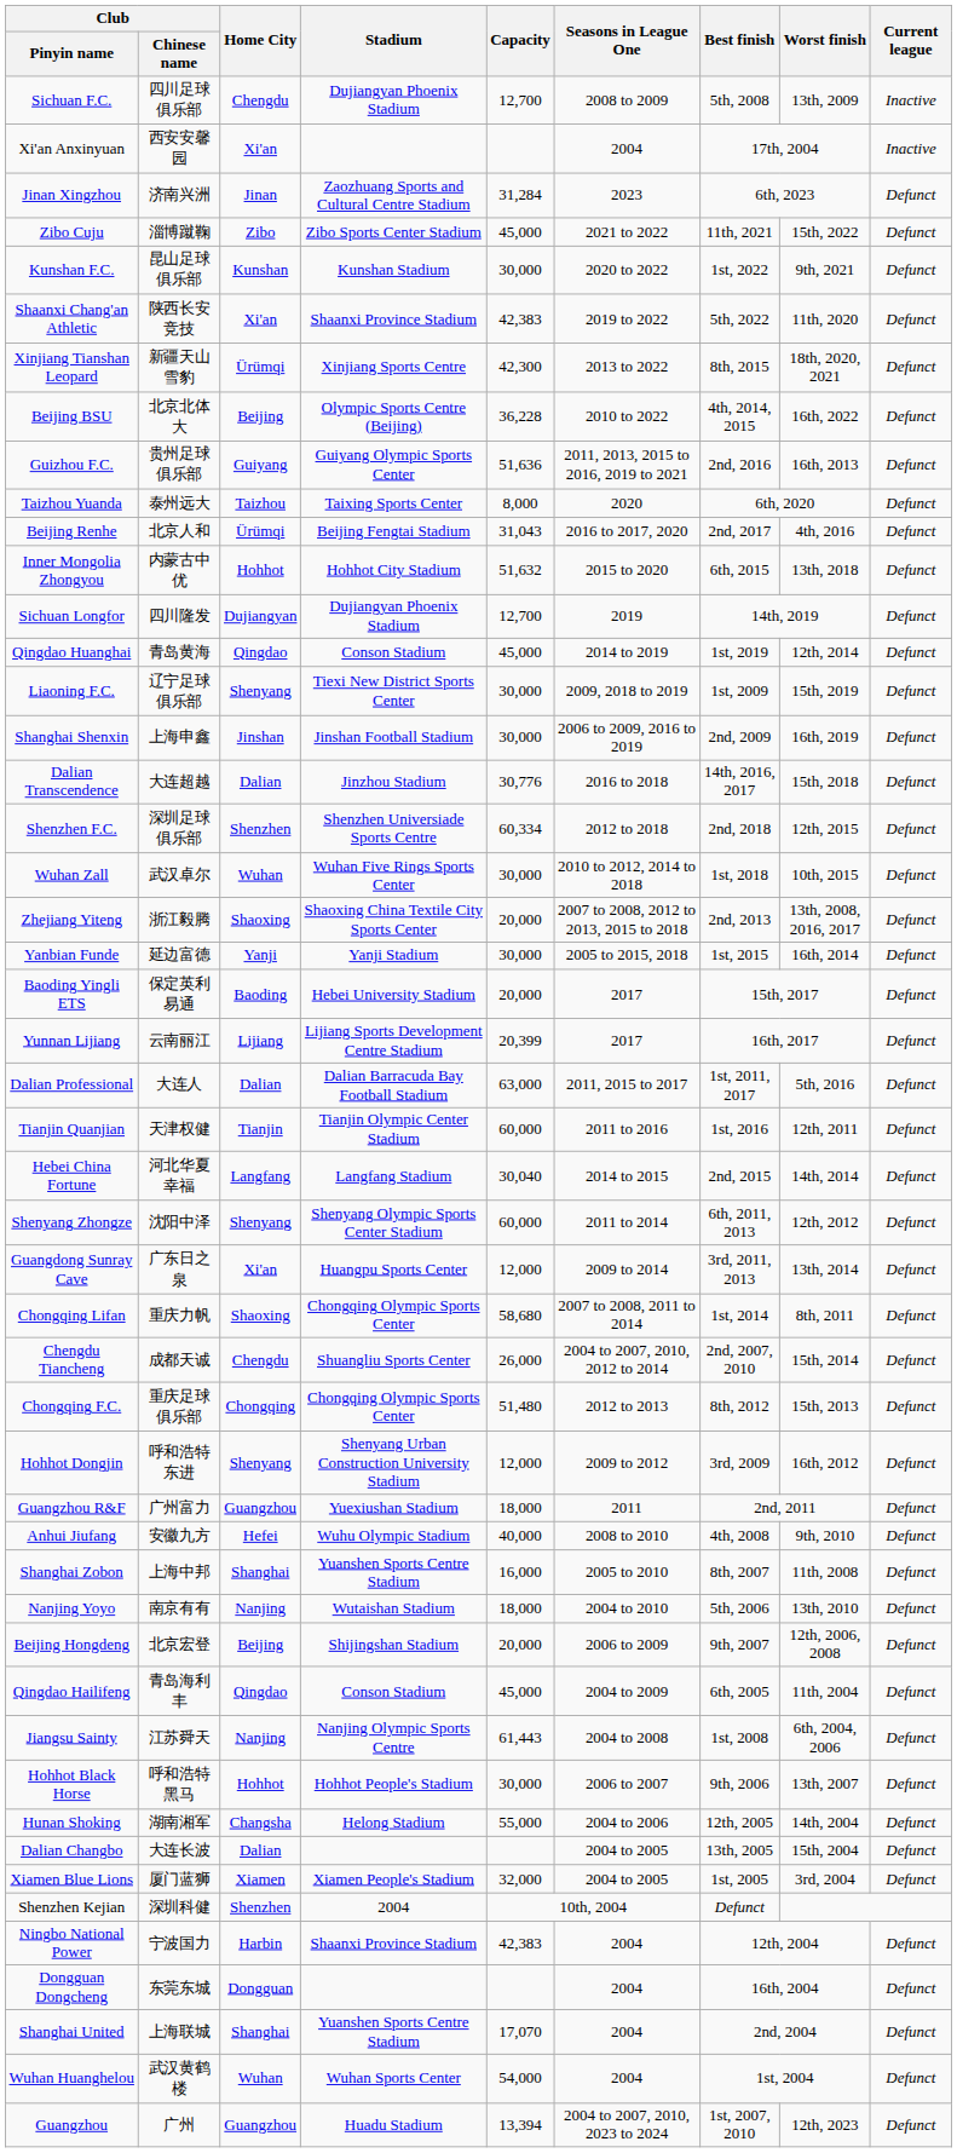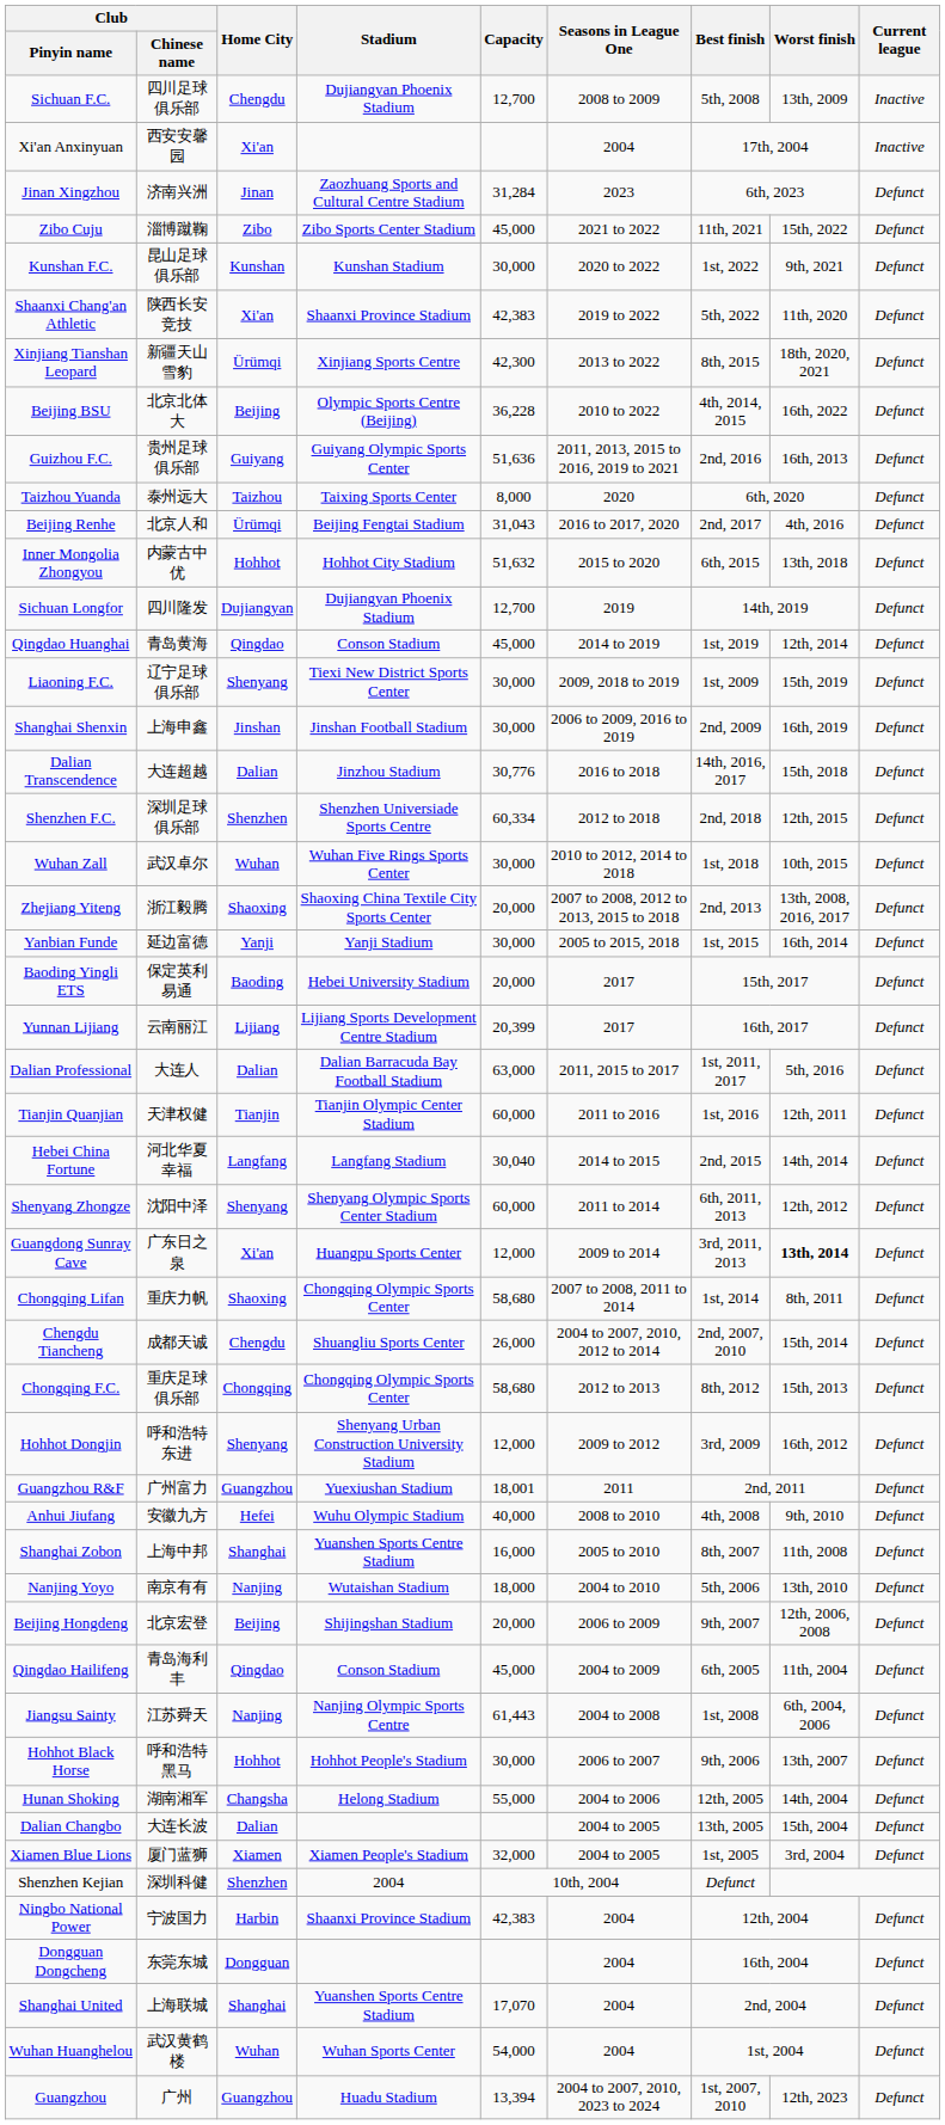Guangdong Sunray Cave | Worst finish: normal -> bold
Chongqing F.C. | Capacity: 51,480 -> 58,680
Guangzhou R&F | Capacity: 18,000 -> 18,001
